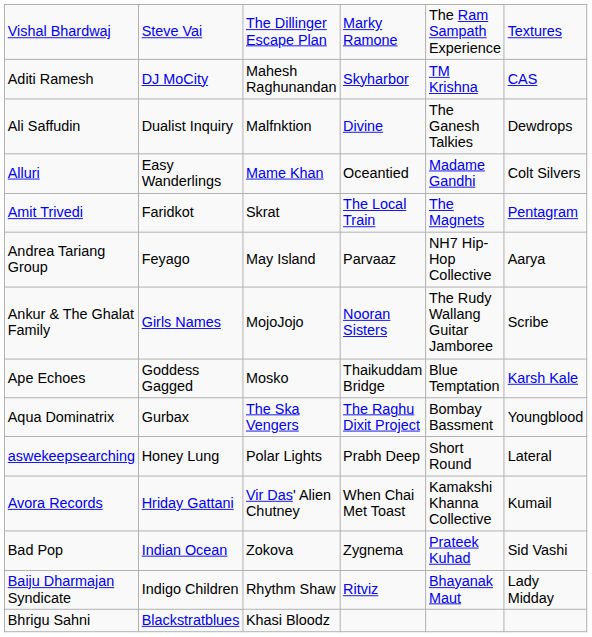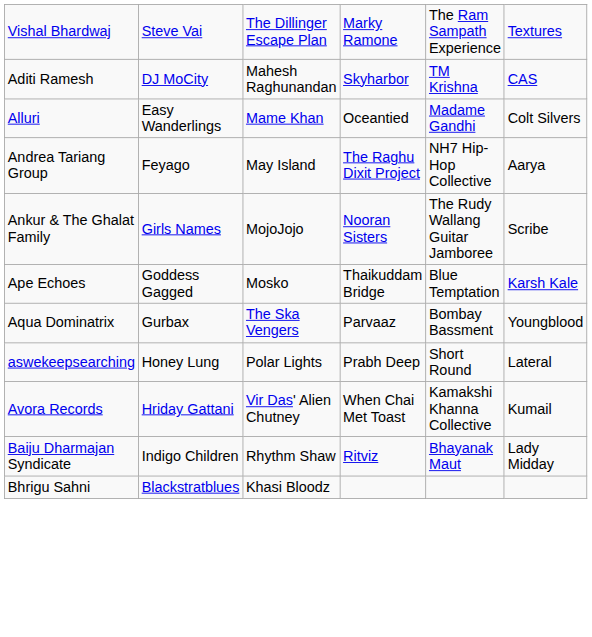- row: Ali Saffudin | Dualist Inquiry | Malfnktion | Divine | The Ganesh Talkies | Dewdrops
- row: Amit Trivedi | Faridkot | Skrat | The Local Train | The Magnets | Pentagram
Andrea Tariang Group | column 4: Parvaaz -> The Raghu Dixit Project
Aqua Dominatrix | column 4: The Raghu Dixit Project -> Parvaaz
- row: Bad Pop | Indian Ocean | Zokova | Zygnema | Prateek Kuhad | Sid Vashi
